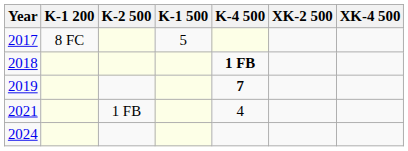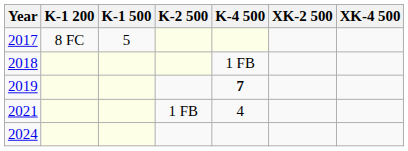columns swapped: K-1 500 <-> K-2 500
2018 | K-4 500: bold -> normal
